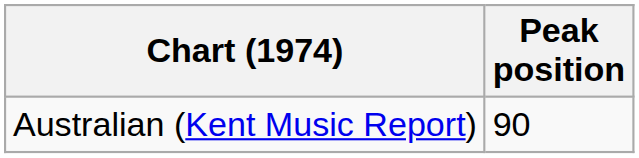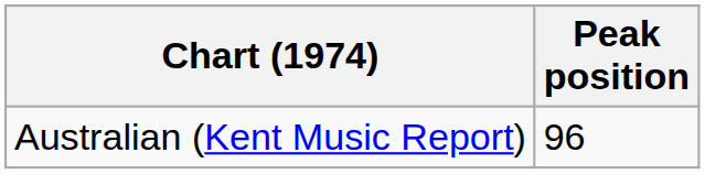Australian (Kent Music Report) | Peak position: 90 -> 96
